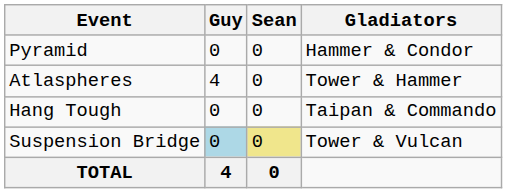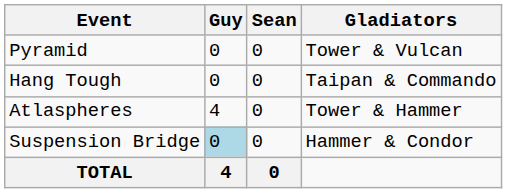Pyramid | Gladiators: Hammer & Condor -> Tower & Vulcan
rows swapped: Atlaspheres <-> Hang Tough
Suspension Bridge | Sean: khaki background -> no background
Suspension Bridge | Gladiators: Tower & Vulcan -> Hammer & Condor
